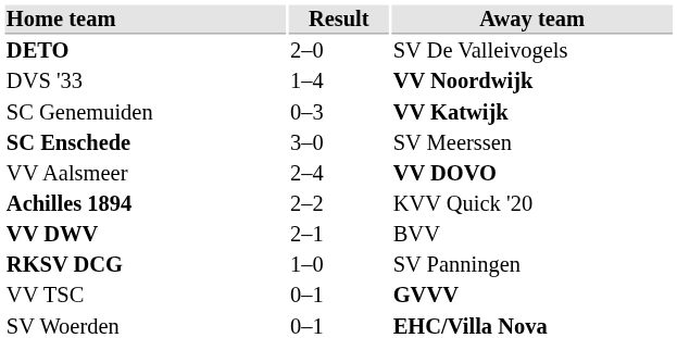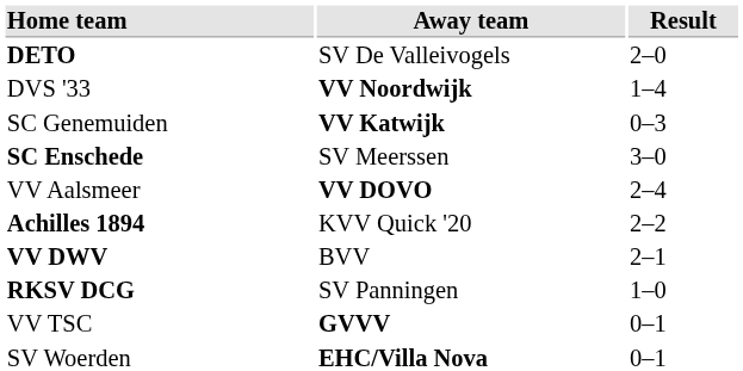columns swapped: Result <-> Away team
